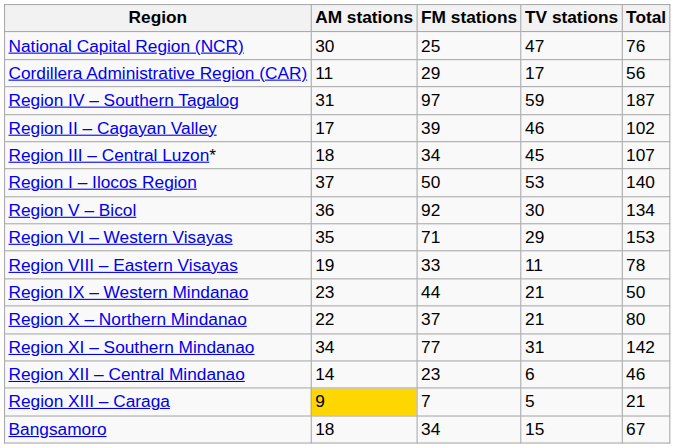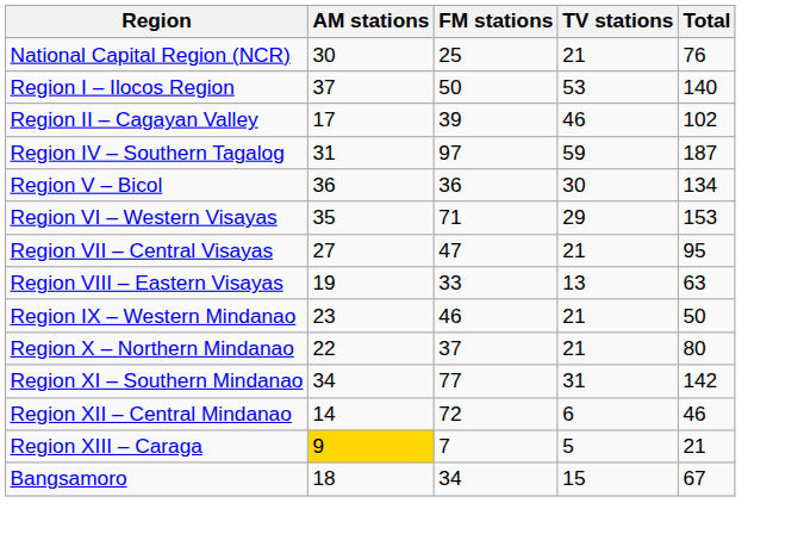National Capital Region (NCR) | TV stations: 47 -> 21
- row: Cordillera Administrative Region (CAR) | 11 | 29 | 17 | 56
rows swapped: Region I – Ilocos Region <-> Region IV – Southern Tagalog
- row: Region III – Central Luzon* | 18 | 34 | 45 | 107
Region V – Bicol | FM stations: 92 -> 36
+ row: Region VII – Central Visayas | 27 | 47 | 21 | 95
Region VIII – Eastern Visayas | TV stations: 11 -> 13
Region VIII – Eastern Visayas | Total: 78 -> 63
Region IX – Western Mindanao | FM stations: 44 -> 46
Region XII – Central Mindanao | FM stations: 23 -> 72
